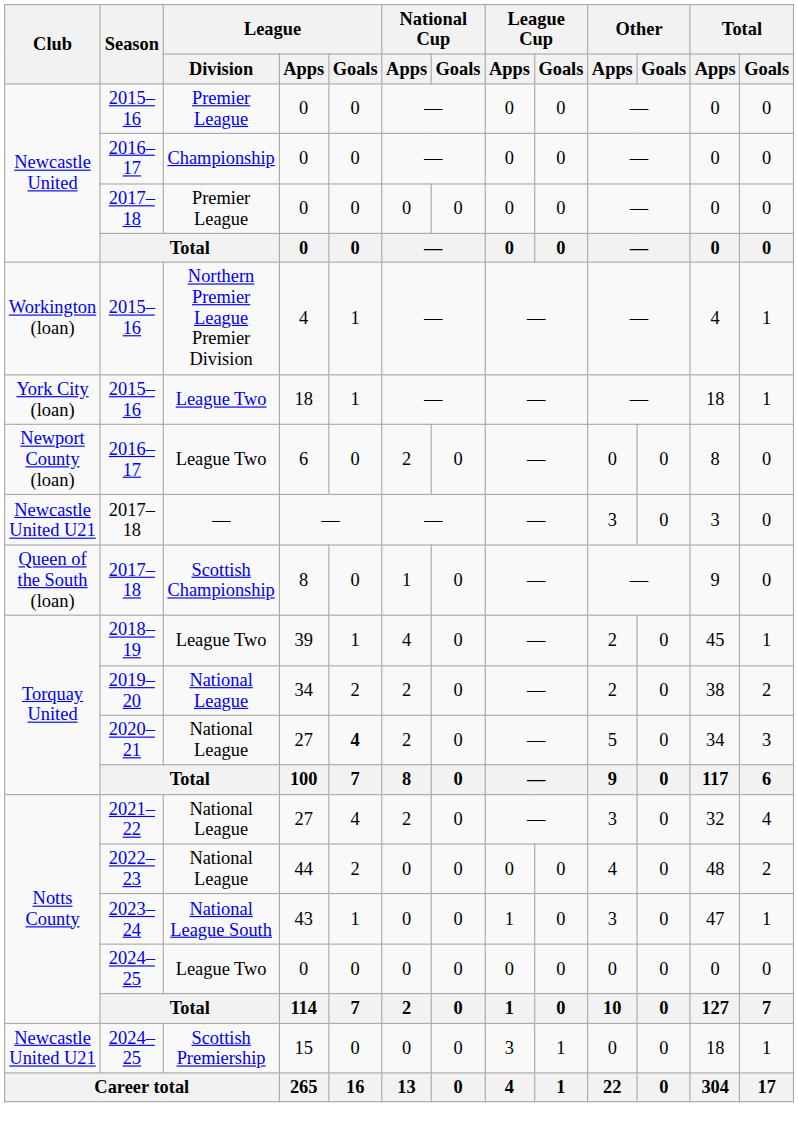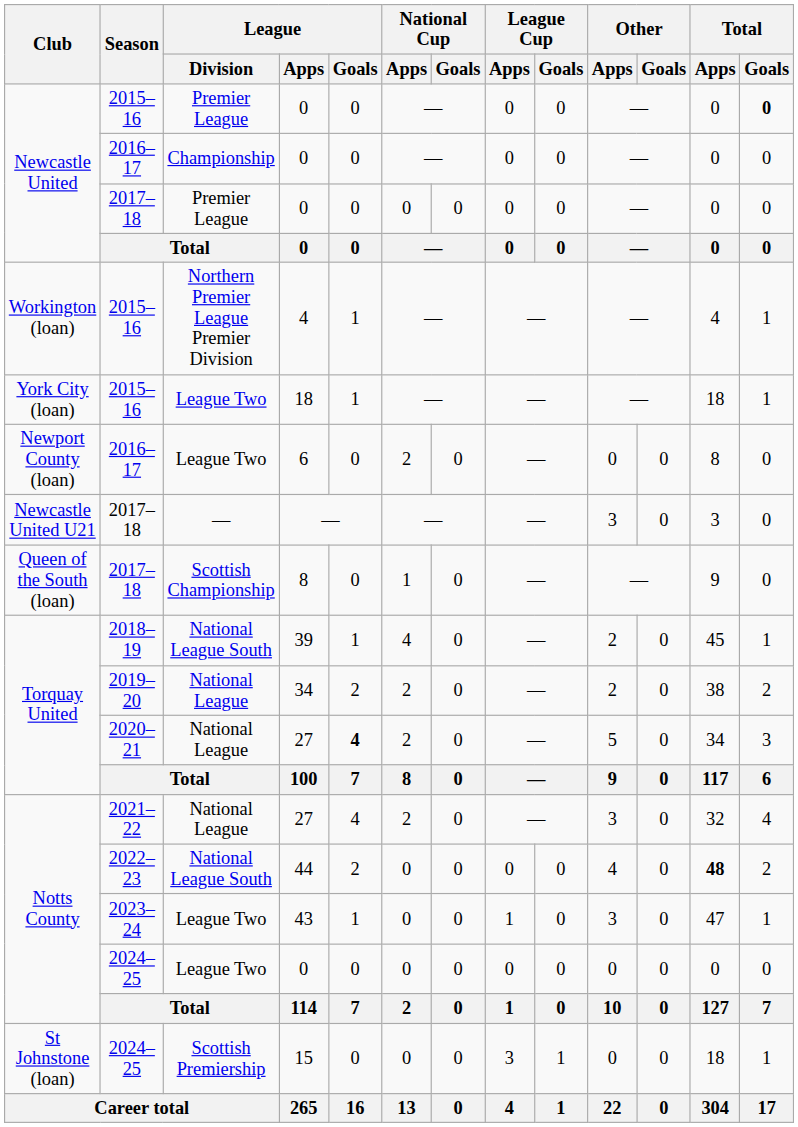2015–16 / 0 | Total / Goals: normal -> bold
39 | League / Division: League Two -> National League South
44 | League / Division: National League -> National League South
44 | Total / Apps: normal -> bold
43 | League / Division: National League South -> League Two
15 | Club: Newcastle United U21 -> St Johnstone (loan)
